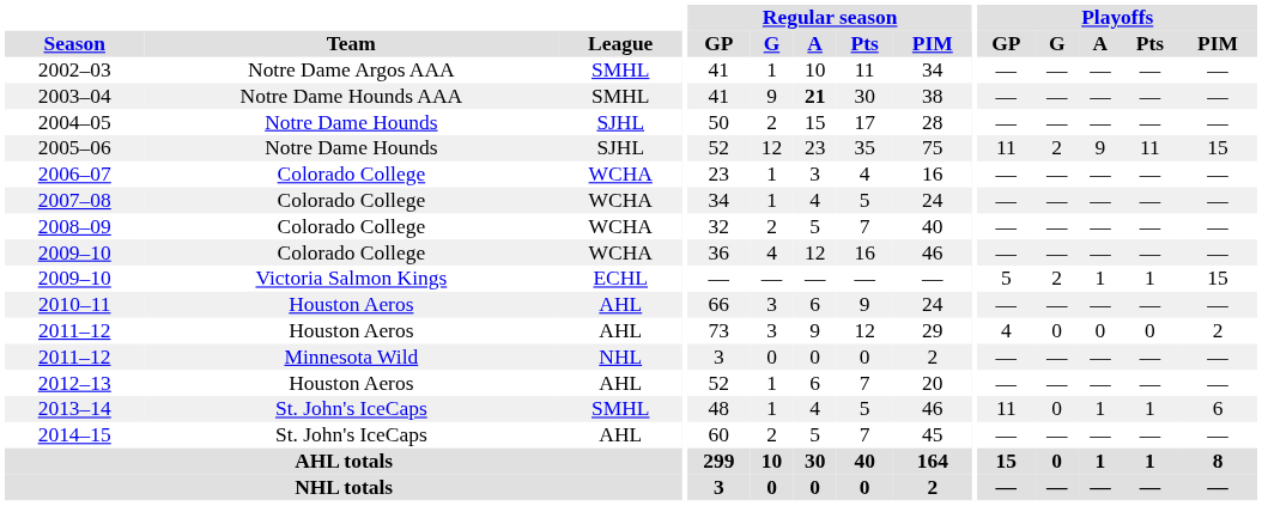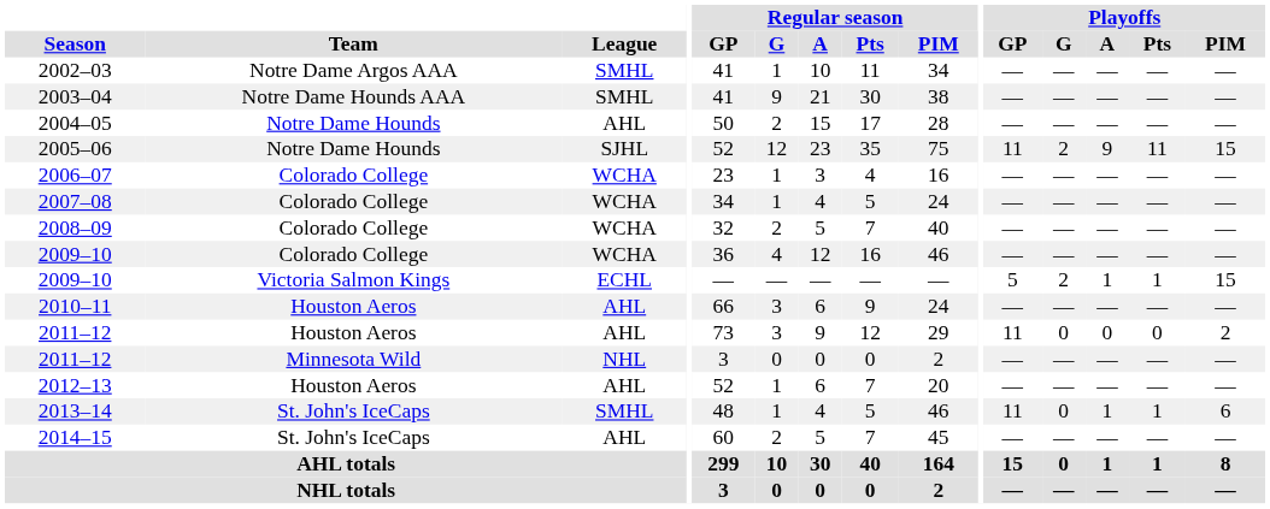2003–04 | Regular season / A: bold -> normal
2004–05 | League: SJHL -> AHL
2011–12 / Houston Aeros | Playoffs / GP: 4 -> 11
